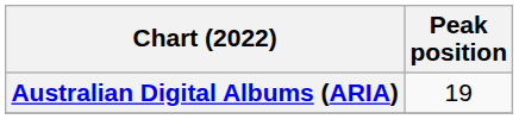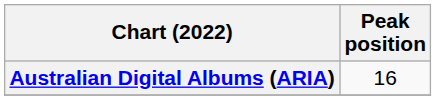Australian Digital Albums (ARIA) | Peak position: 19 -> 16
